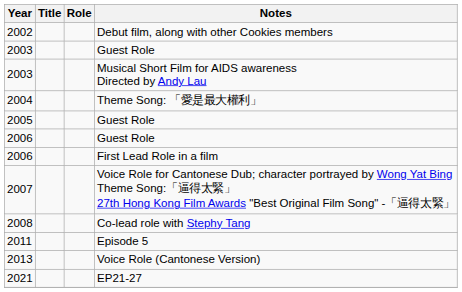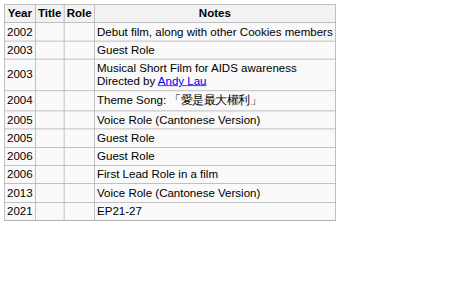+ row: 2005 | Voice Role (Cantonese Version)
- row: 2007 | Voice Role for Cantonese Dub; character portrayed by Wong Yat Bing Theme Song:「逼得太緊」 27th Hong Kong Film Awards "Best Original Film Song" -「逼得太緊」
- row: 2008 | Co-lead role with Stephy Tang
- row: 2011 | Episode 5
